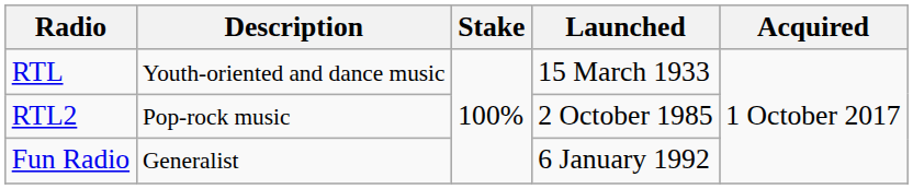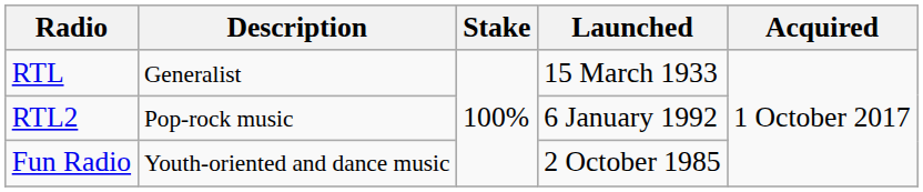RTL | Description: Youth-oriented and dance music -> Generalist
RTL2 | Launched: 2 October 1985 -> 6 January 1992
Fun Radio | Description: Generalist -> Youth-oriented and dance music
Fun Radio | Launched: 6 January 1992 -> 2 October 1985
